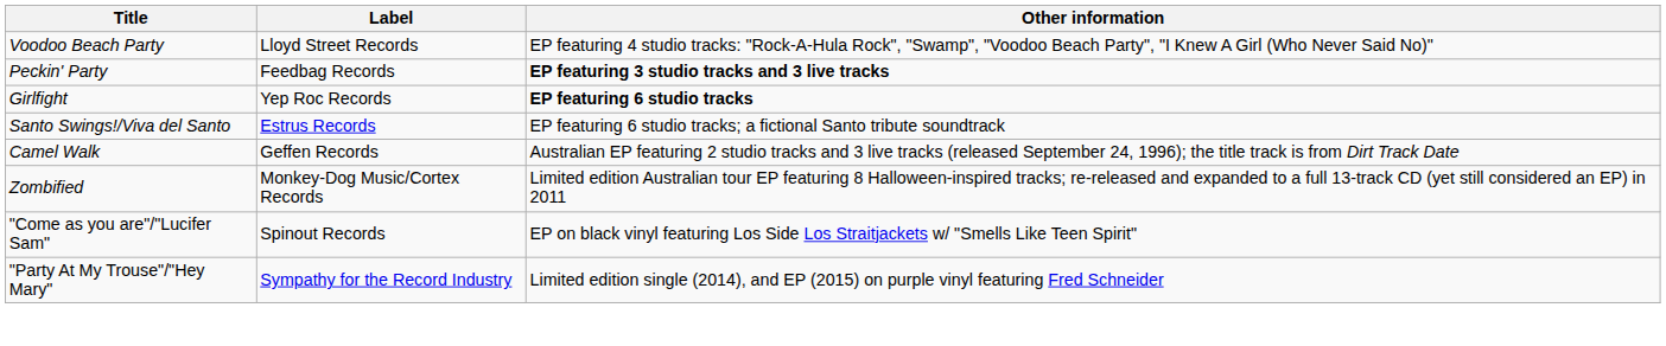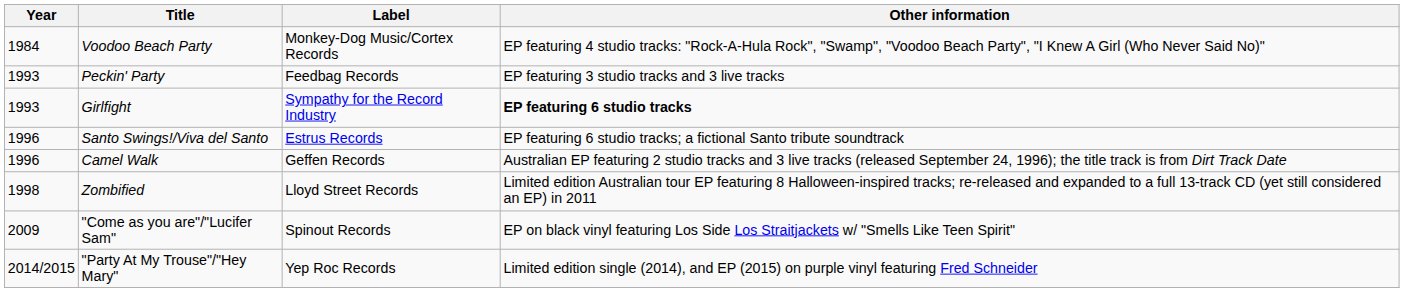+ column: Year | 1984 | 1993 | 1993 | 1996 | 1996 | 1998 | 2009 | 2014/2015
Voodoo Beach Party | Label: Lloyd Street Records -> Monkey-Dog Music/Cortex Records
Peckin' Party | Other information: bold -> normal
Girlfight | Label: Yep Roc Records -> Sympathy for the Record Industry
Zombified | Label: Monkey-Dog Music/Cortex Records -> Lloyd Street Records
"Party At My Trouse"/"Hey Mary" | Label: Sympathy for the Record Industry -> Yep Roc Records
